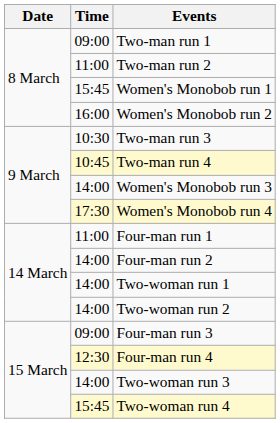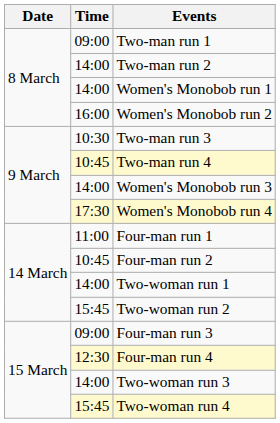Two-man run 2 | Time: 11:00 -> 14:00
Women's Monobob run 1 | Time: 15:45 -> 14:00
Four-man run 2 | Time: 14:00 -> 10:45
Two-woman run 2 | Time: 14:00 -> 15:45
